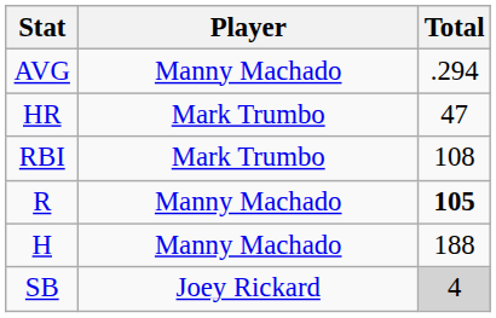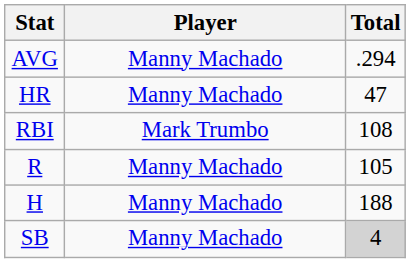HR | Player: Mark Trumbo -> Manny Machado
R | Total: bold -> normal
SB | Player: Joey Rickard -> Manny Machado
